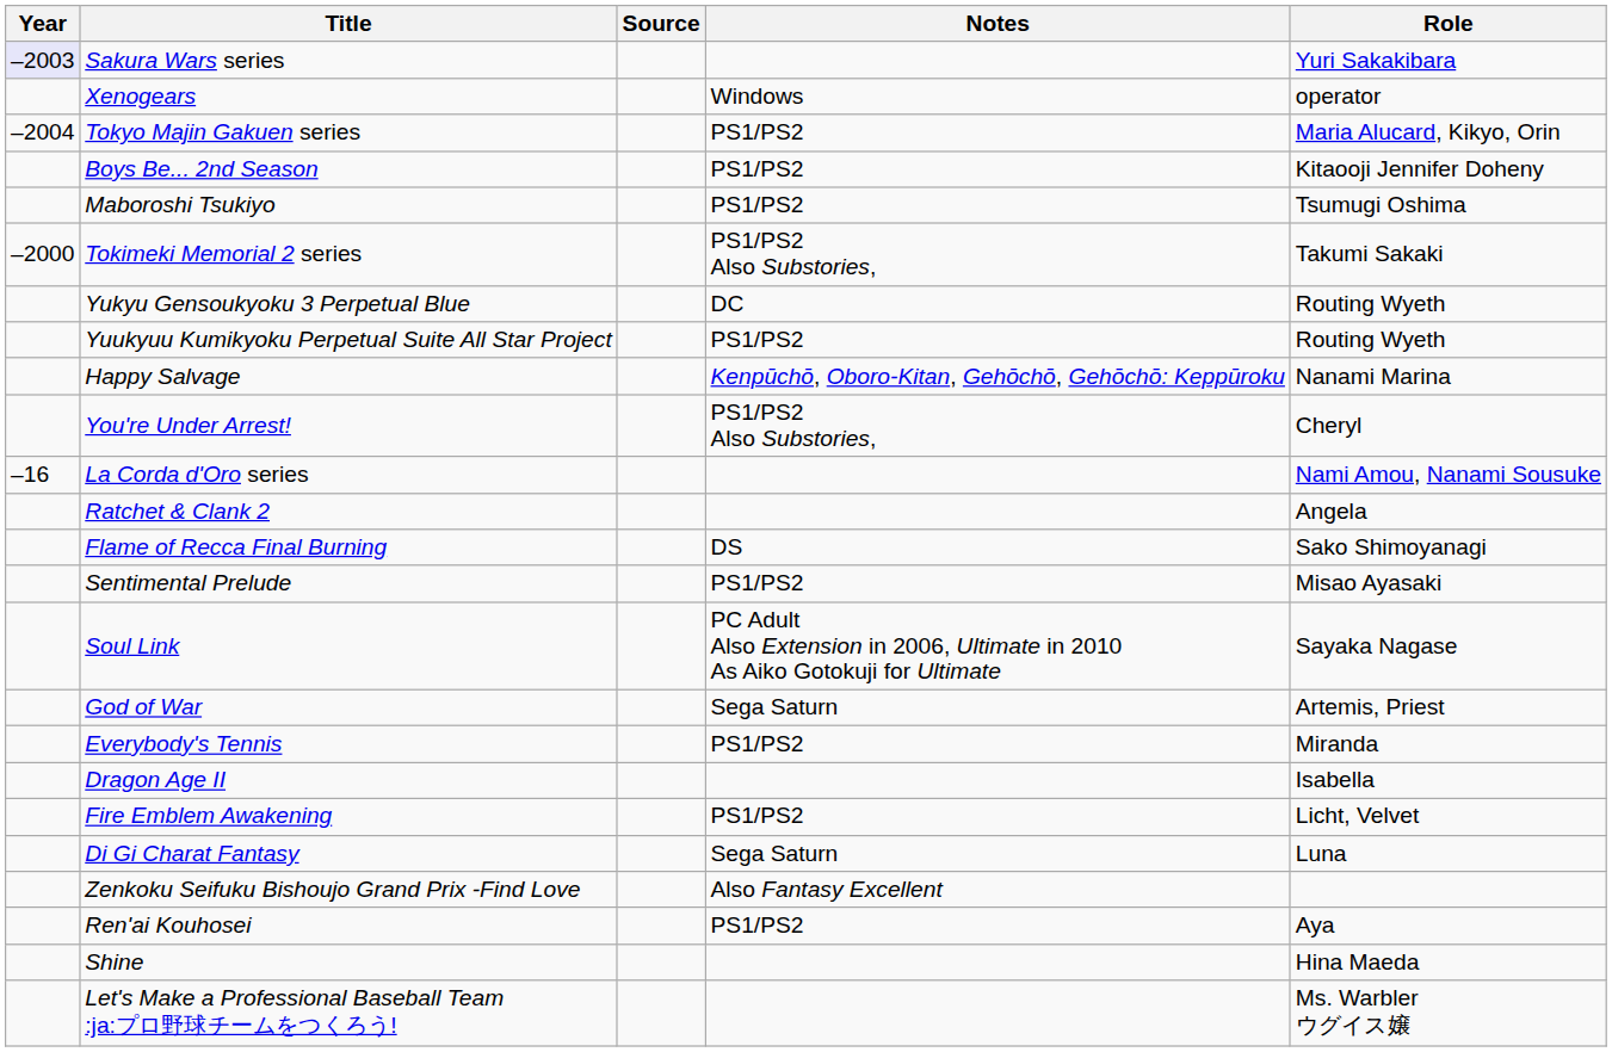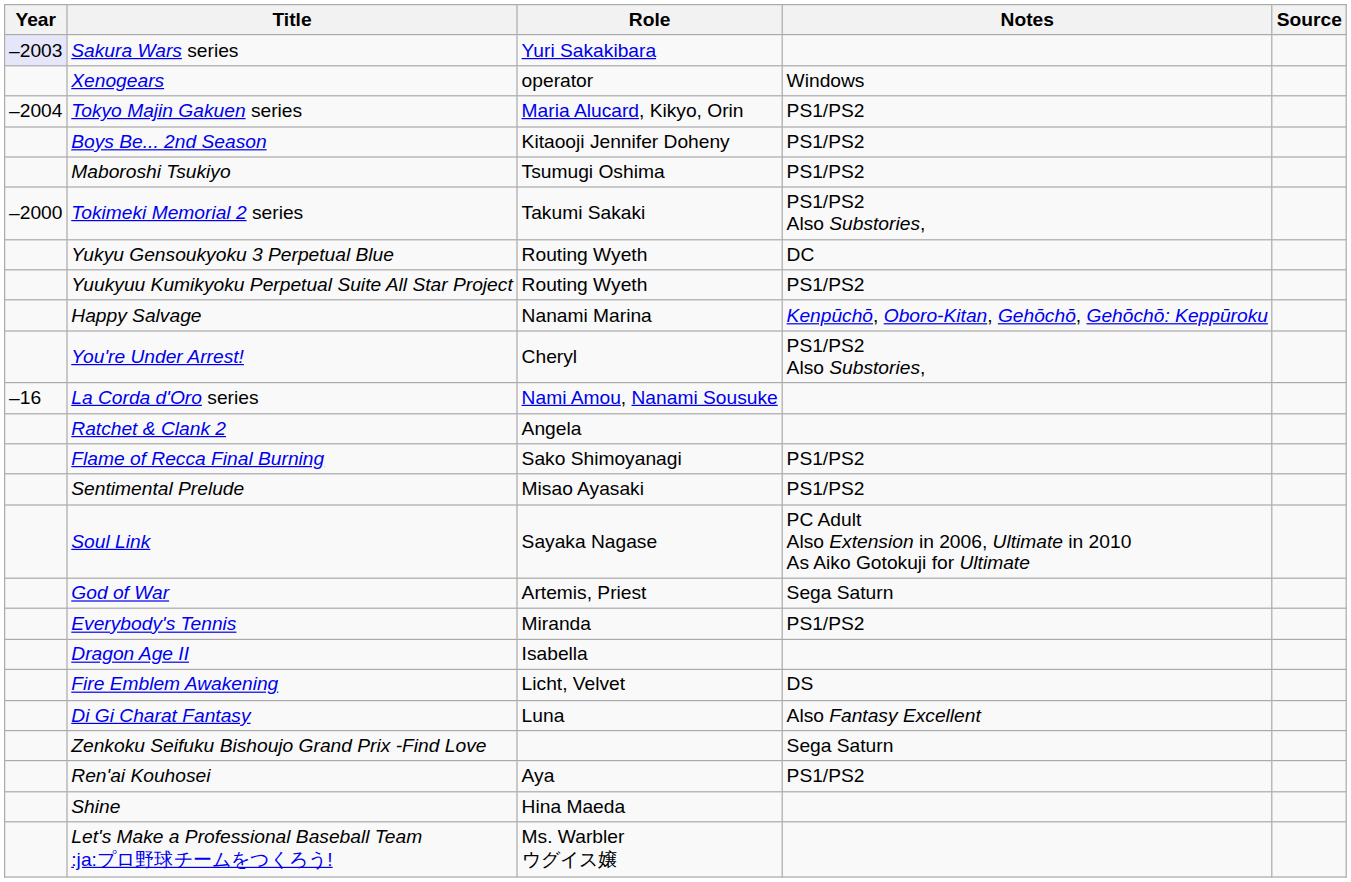columns swapped: Role <-> Source
Flame of Recca Final Burning | Notes: DS -> PS1/PS2
Fire Emblem Awakening | Notes: PS1/PS2 -> DS
Di Gi Charat Fantasy | Notes: Sega Saturn -> Also Fantasy Excellent
Zenkoku Seifuku Bishoujo Grand Prix -Find Love | Notes: Also Fantasy Excellent -> Sega Saturn
